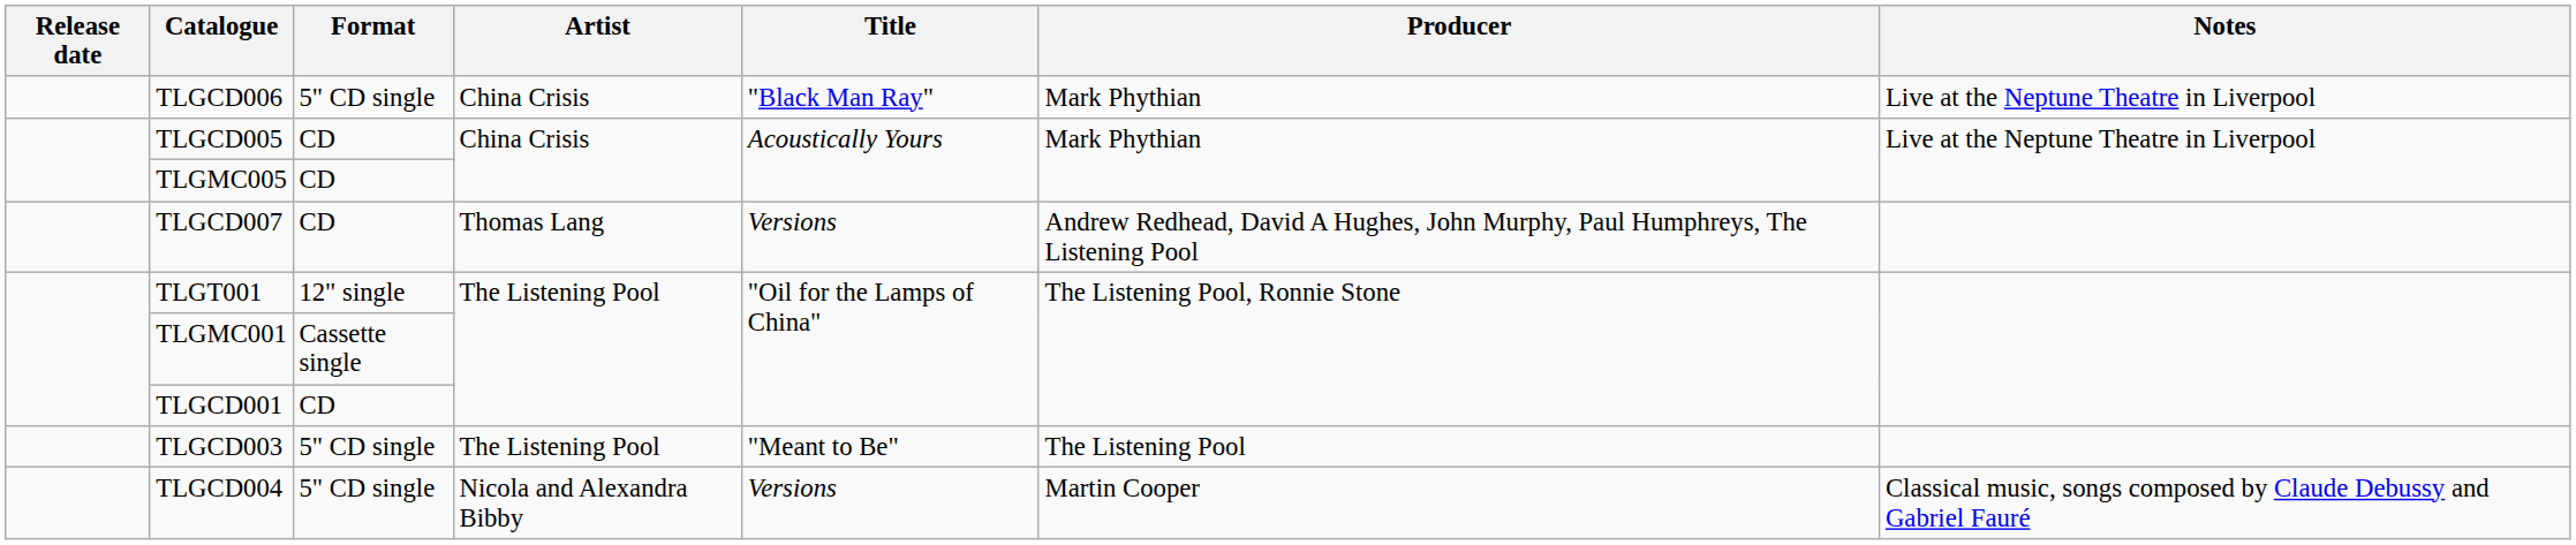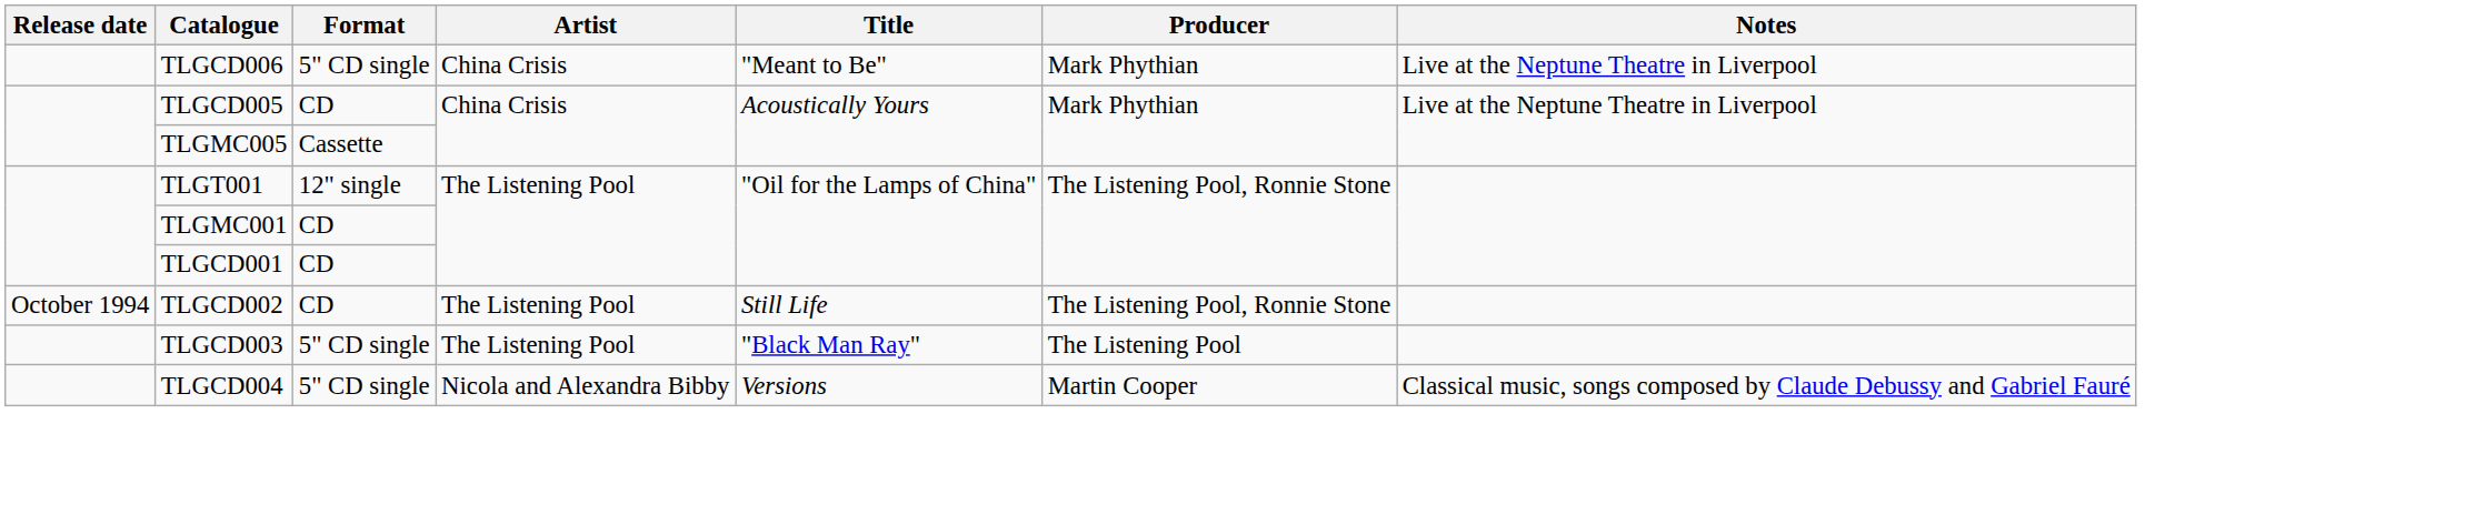TLGCD006 | Title: "Black Man Ray" -> "Meant to Be"
TLGMC005 | Format: CD -> Cassette
- row: TLGCD007 | CD | Thomas Lang | Versions | Andrew Redhead, David A Hughes, John Murphy, Paul Humphreys, The Listening Pool
TLGMC001 | Format: Cassette single -> CD
+ row: October 1994 | TLGCD002 | CD | The Listening Pool | Still Life | The Listening Pool, Ronnie Stone
TLGCD003 | Title: "Meant to Be" -> "Black Man Ray"
